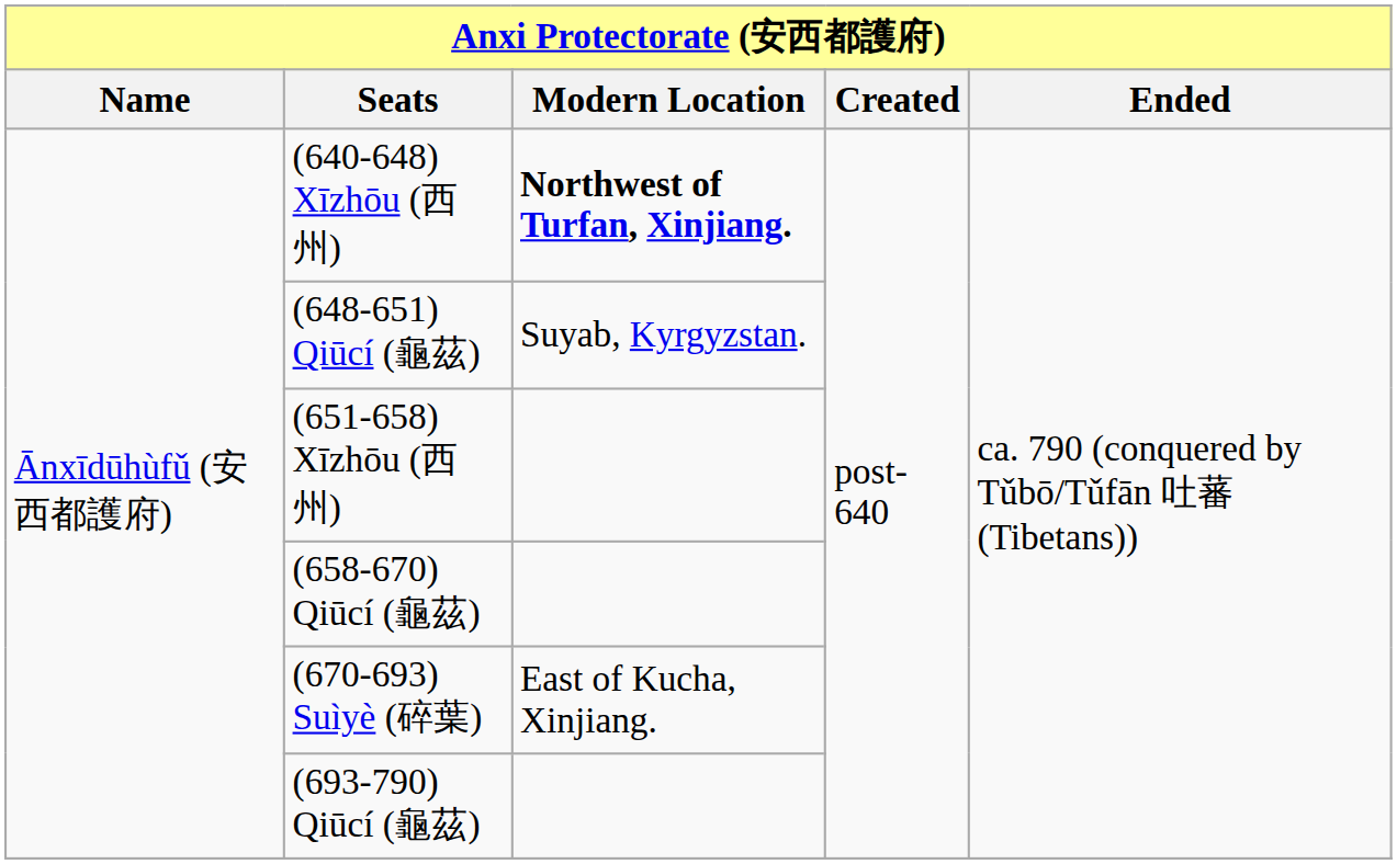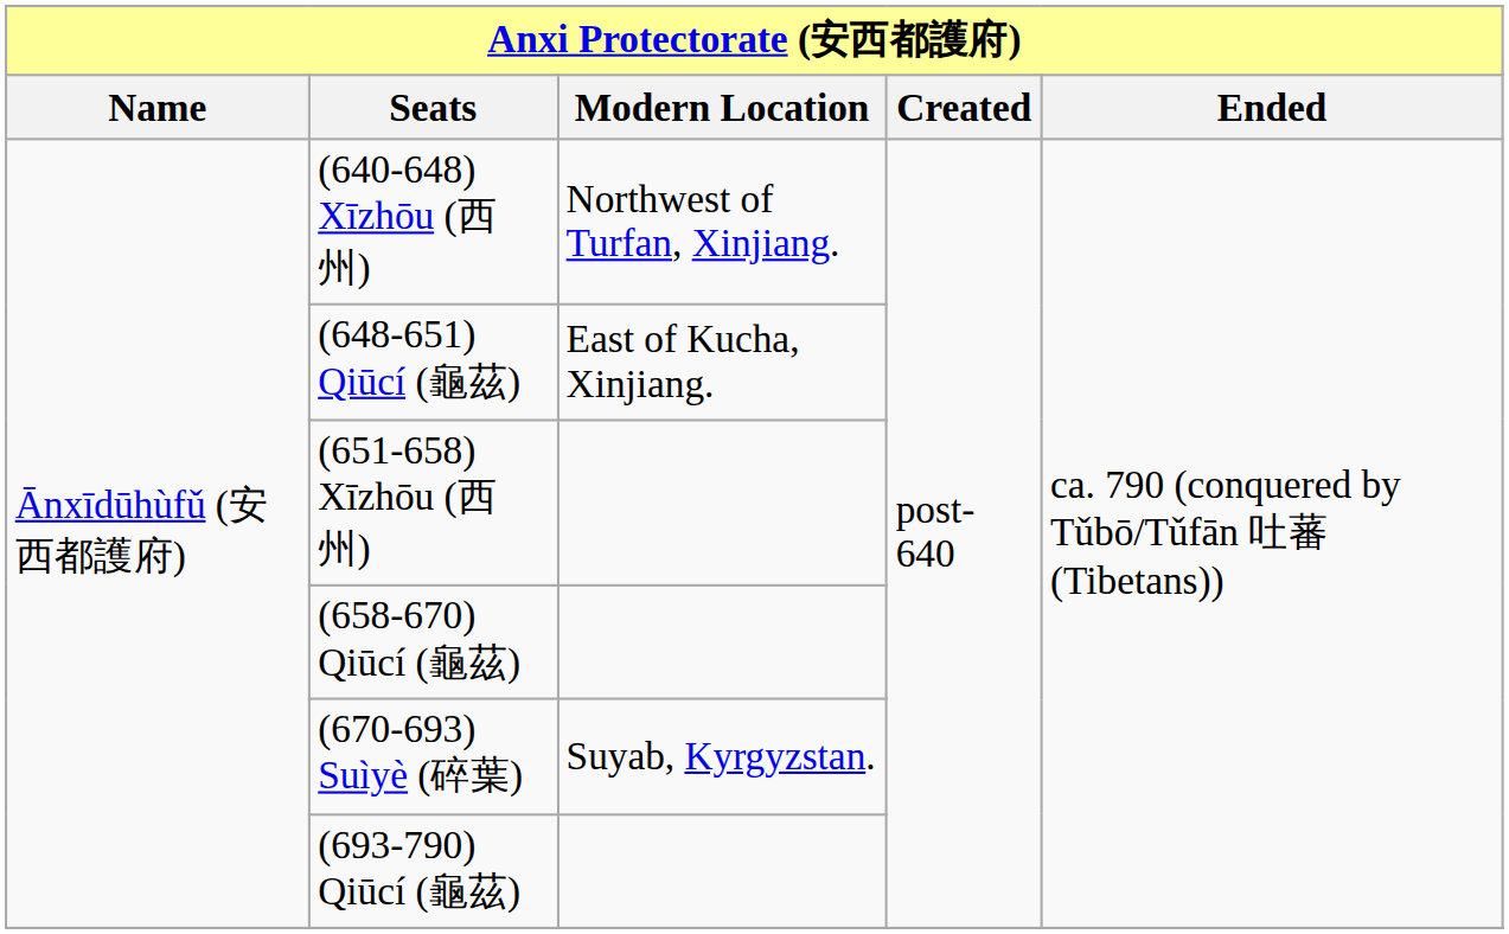(640-648) Xīzhōu (西州) | Modern Location: bold -> normal
(648-651) Qiūcí (龜茲) | Modern Location: Suyab, Kyrgyzstan. -> East of Kucha, Xinjiang.
(670-693) Suìyè (碎葉) | Modern Location: East of Kucha, Xinjiang. -> Suyab, Kyrgyzstan.
